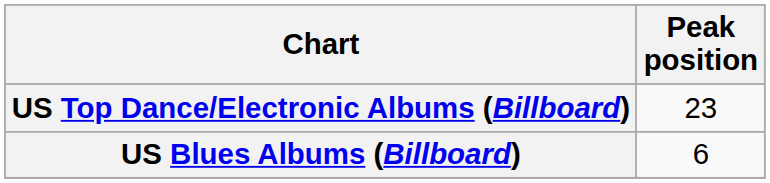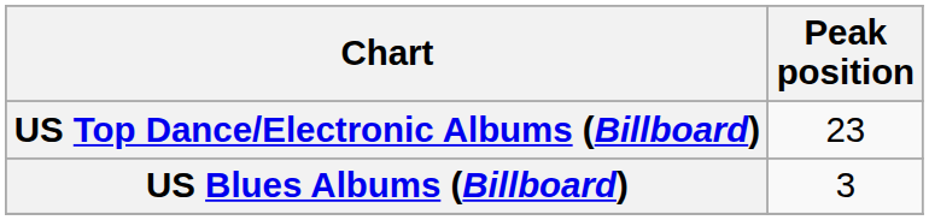US Blues Albums (Billboard) | Peak position: 6 -> 3
